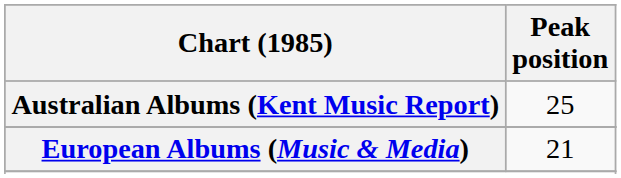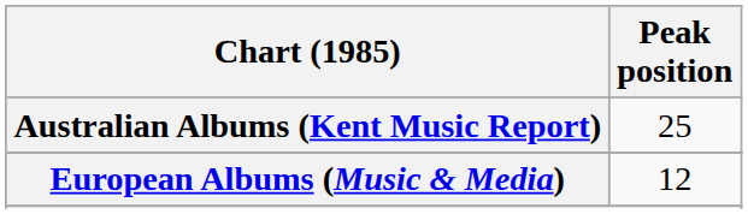European Albums (Music & Media) | Peak position: 21 -> 12
